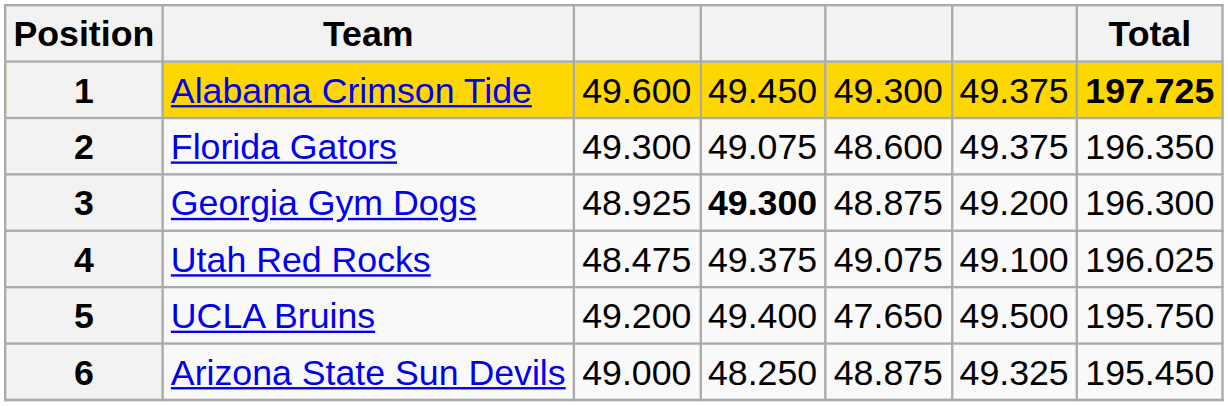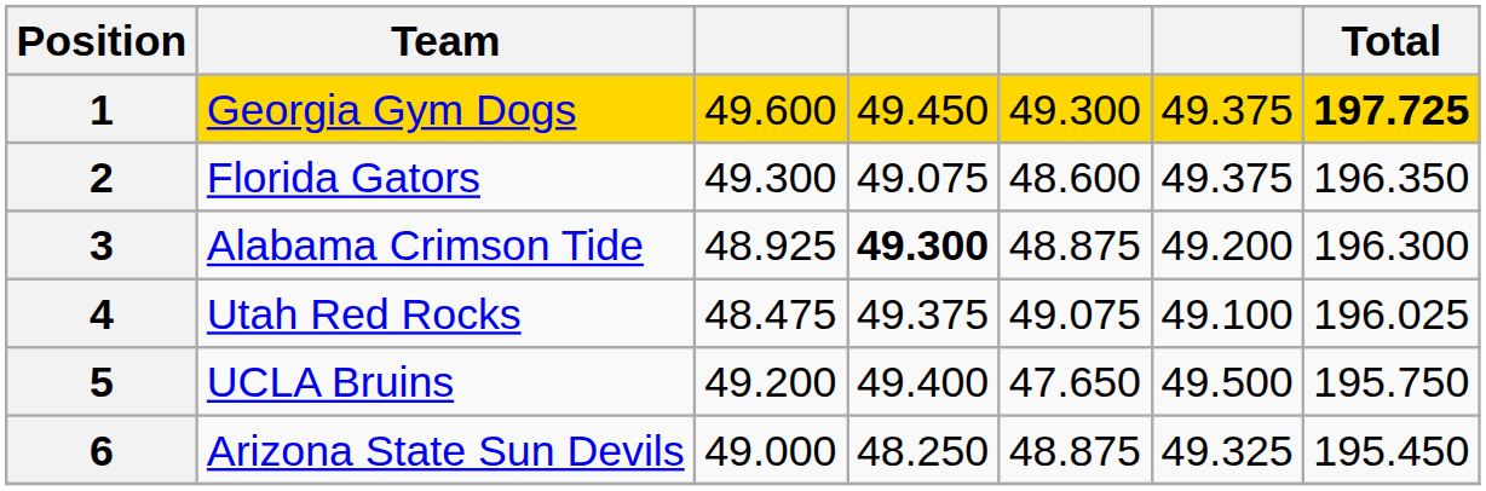1 | Team: Alabama Crimson Tide -> Georgia Gym Dogs
3 | Team: Georgia Gym Dogs -> Alabama Crimson Tide
